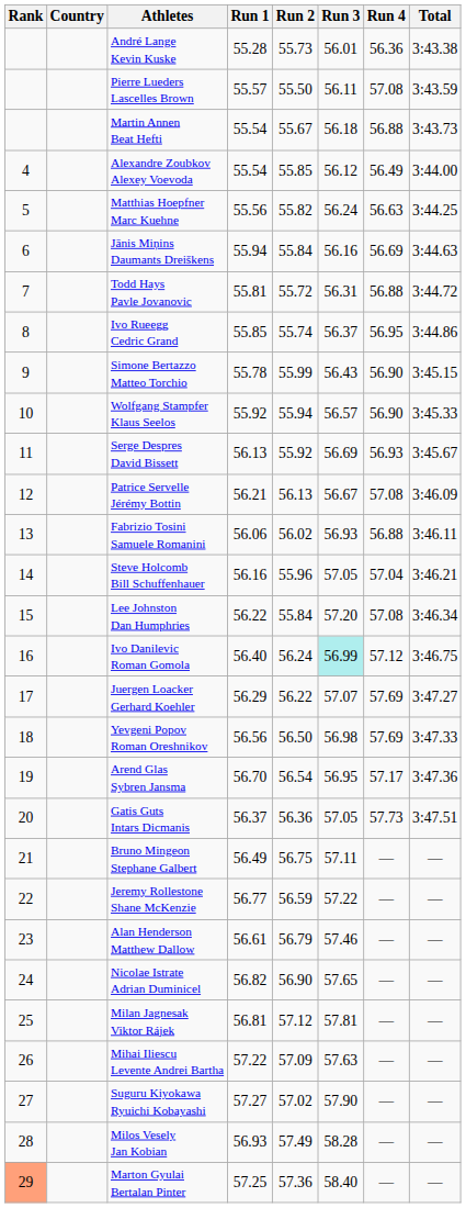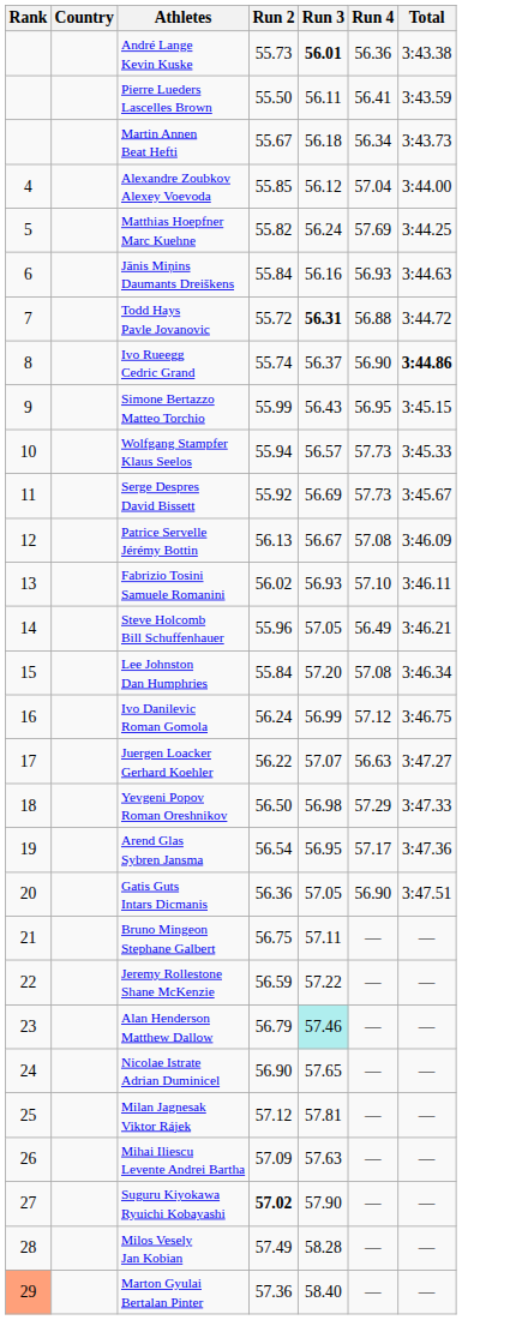- column: Run 1 | 55.28 | 55.57 | 55.54 | 55.54 | 55.56 | 55.94 | 55.81 | 55.85 | 55.78 | 55.92 | 56.13 | 56.21 | 56.06 | 56.16 | 56.22 | 56.40 | 56.29 | 56.56 | 56.70 | 56.37 | 56.49 | 56.77 | 56.61 | 56.82 | 56.81 | 57.22 | 57.27 | 56.93 | 57.25
André Lange Kevin Kuske | Run 3: normal -> bold
Pierre Lueders Lascelles Brown | Run 4: 57.08 -> 56.41
Martin Annen Beat Hefti | Run 4: 56.88 -> 56.34
Alexandre Zoubkov Alexey Voevoda | Run 4: 56.49 -> 57.04
Matthias Hoepfner Marc Kuehne | Run 4: 56.63 -> 57.69
Jānis Miņins Daumants Dreiškens | Run 4: 56.69 -> 56.93
Todd Hays Pavle Jovanovic | Run 3: normal -> bold
Ivo Rueegg Cedric Grand | Run 4: 56.95 -> 56.90
Ivo Rueegg Cedric Grand | Total: normal -> bold
Simone Bertazzo Matteo Torchio | Run 4: 56.90 -> 56.95
Wolfgang Stampfer Klaus Seelos | Run 4: 56.90 -> 57.73
Serge Despres David Bissett | Run 4: 56.93 -> 57.73
Fabrizio Tosini Samuele Romanini | Run 4: 56.88 -> 57.10
Steve Holcomb Bill Schuffenhauer | Run 4: 57.04 -> 56.49
Ivo Danilevic Roman Gomola | Run 3: paleturquoise background -> no background
Juergen Loacker Gerhard Koehler | Run 4: 57.69 -> 56.63
Yevgeni Popov Roman Oreshnikov | Run 4: 57.69 -> 57.29
Gatis Guts Intars Dicmanis | Run 4: 57.73 -> 56.90
Alan Henderson Matthew Dallow | Run 3: no background -> paleturquoise background
Suguru Kiyokawa Ryuichi Kobayashi | Run 2: normal -> bold
